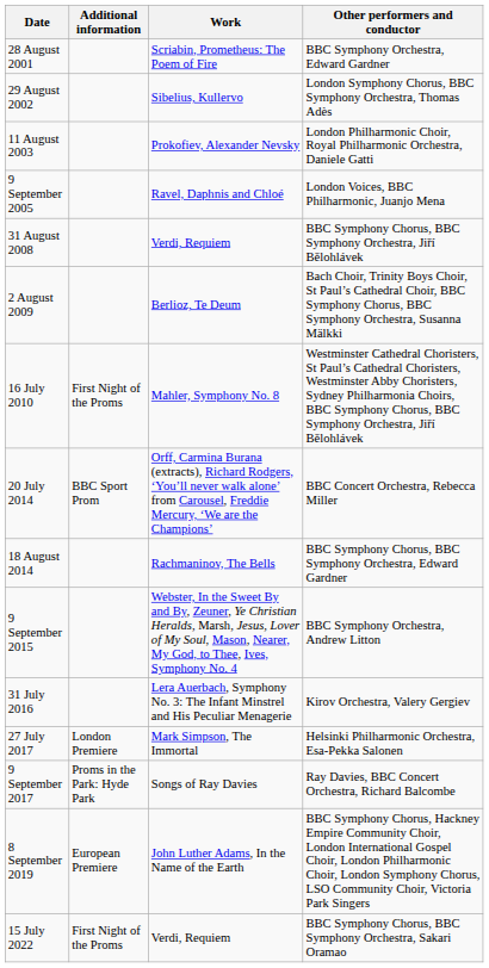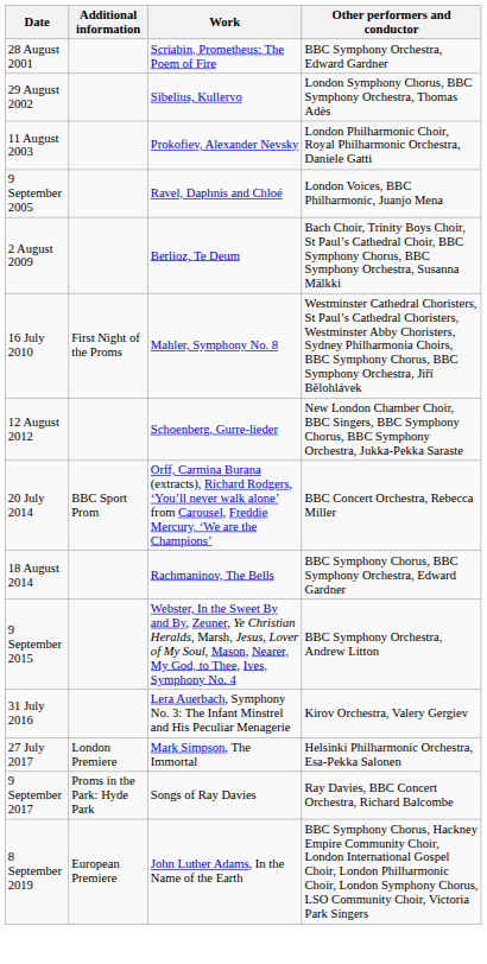- row: 31 August 2008 | Verdi, Requiem | BBC Symphony Chorus, BBC Symphony Orchestra, Jiří Bělohlávek
+ row: 12 August 2012 | Schoenberg, Gurre-lieder | New London Chamber Choir, BBC Singers, BBC Symphony Chorus, BBC Symphony Orchestra, Jukka-Pekka Saraste
- row: 15 July 2022 | First Night of the Proms | Verdi, Requiem | BBC Symphony Chorus, BBC Symphony Orchestra, Sakari Oramao
